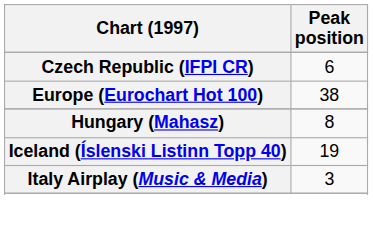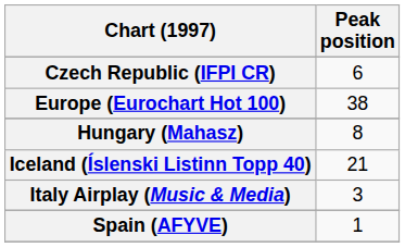Iceland (Íslenski Listinn Topp 40) | Peak position: 19 -> 21
+ row: Spain (AFYVE) | 1
